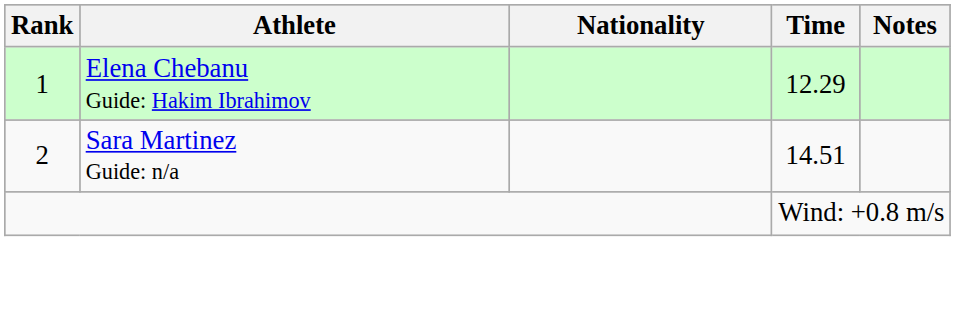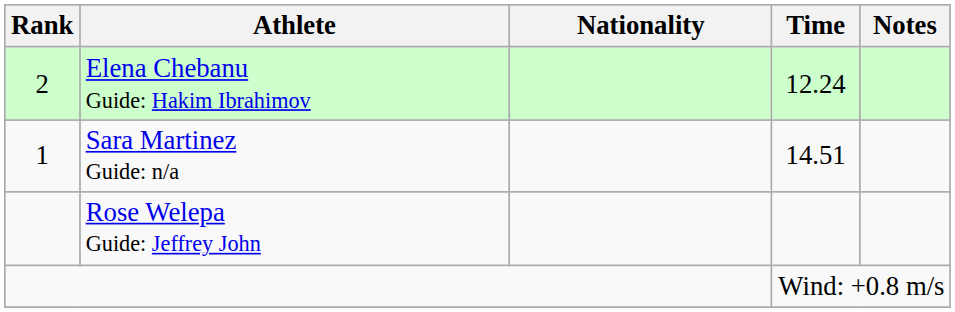Elena Chebanu Guide: Hakim Ibrahimov | Rank: 1 -> 2
Elena Chebanu Guide: Hakim Ibrahimov | Time: 12.29 -> 12.24
Sara Martinez Guide: n/a | Rank: 2 -> 1
+ row: Rose Welepa Guide: Jeffrey John
